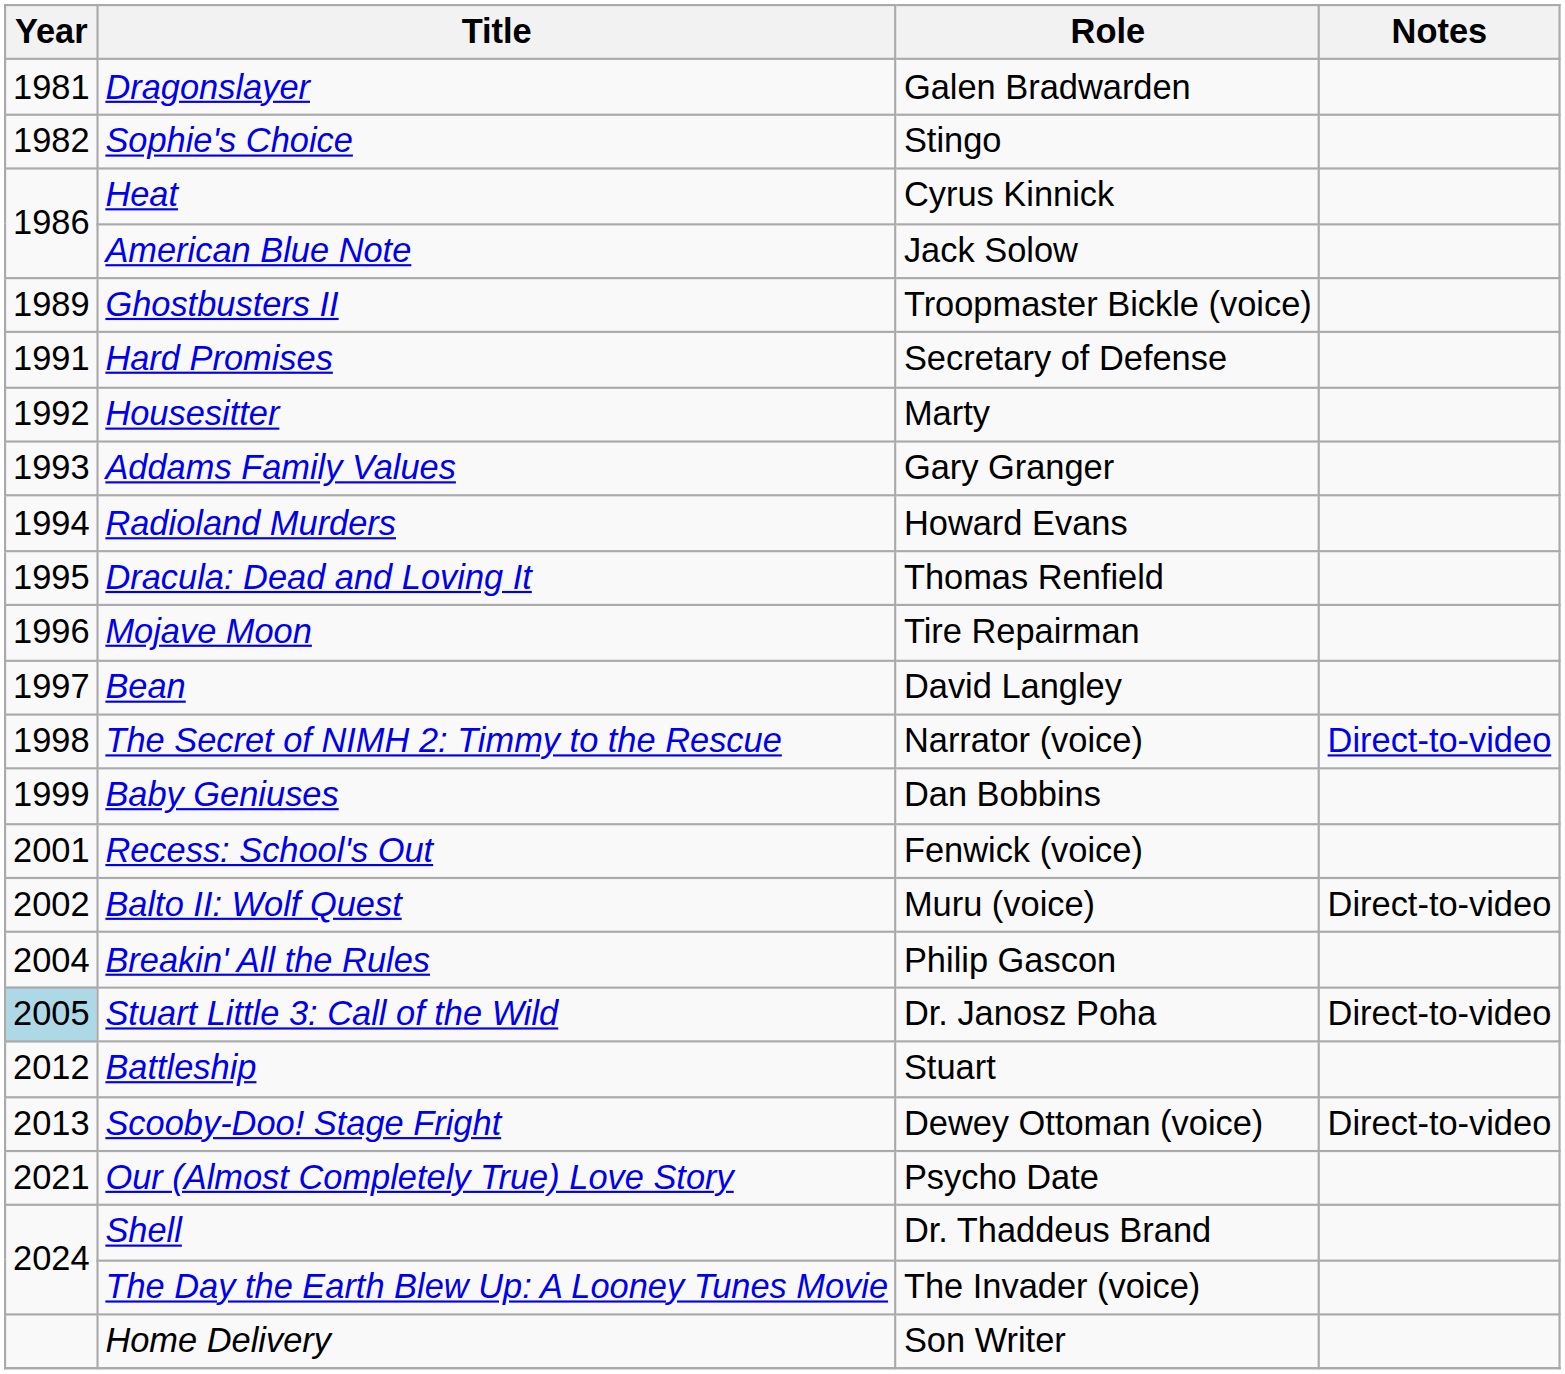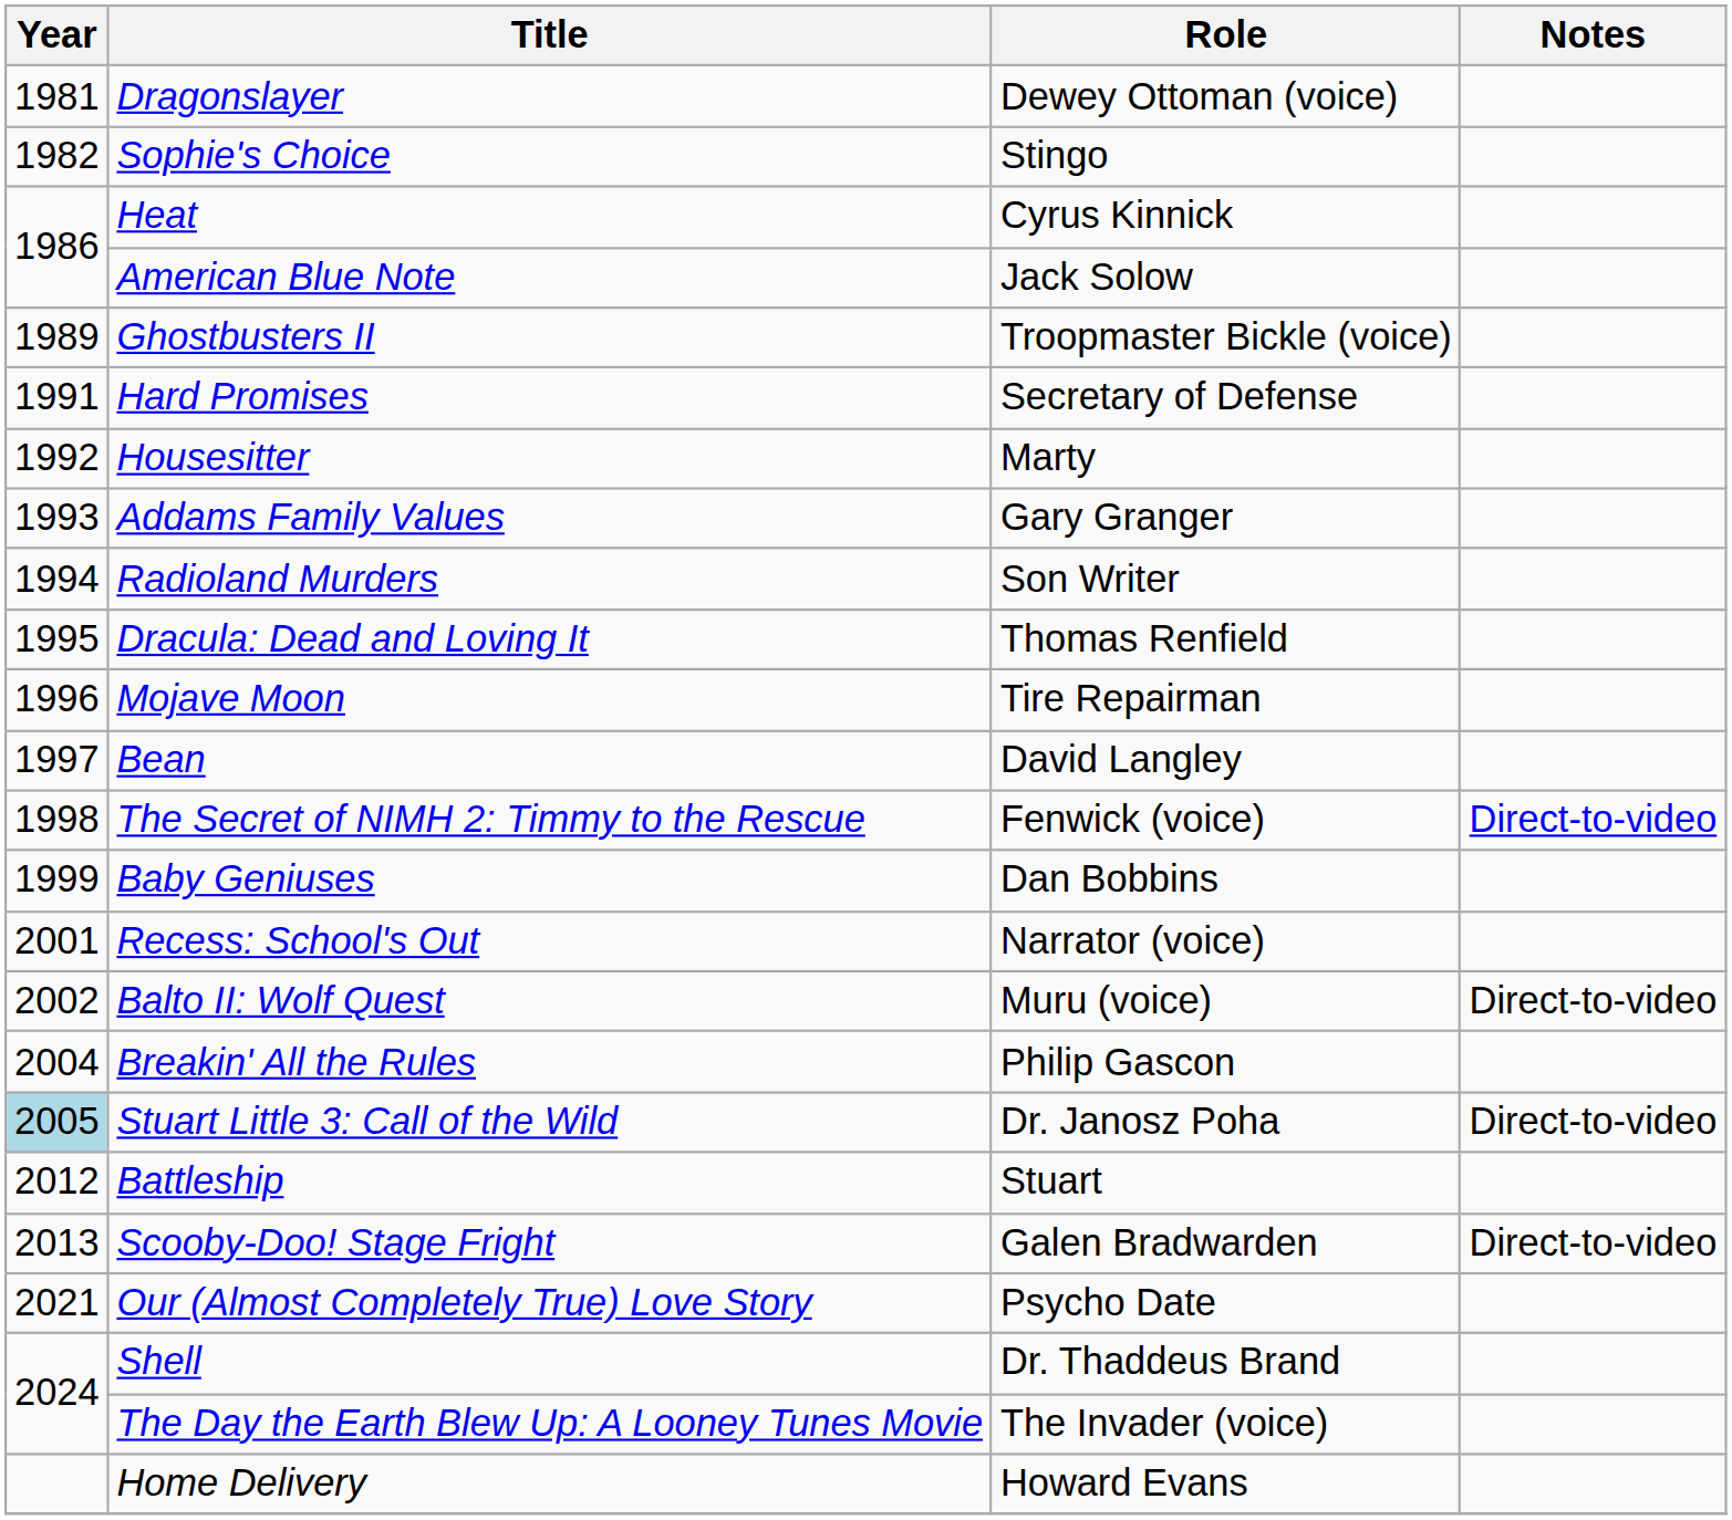Dragonslayer | Role: Galen Bradwarden -> Dewey Ottoman (voice)
Radioland Murders | Role: Howard Evans -> Son Writer
The Secret of NIMH 2: Timmy to the Rescue | Role: Narrator (voice) -> Fenwick (voice)
Recess: School's Out | Role: Fenwick (voice) -> Narrator (voice)
Scooby-Doo! Stage Fright | Role: Dewey Ottoman (voice) -> Galen Bradwarden
Home Delivery | Role: Son Writer -> Howard Evans
